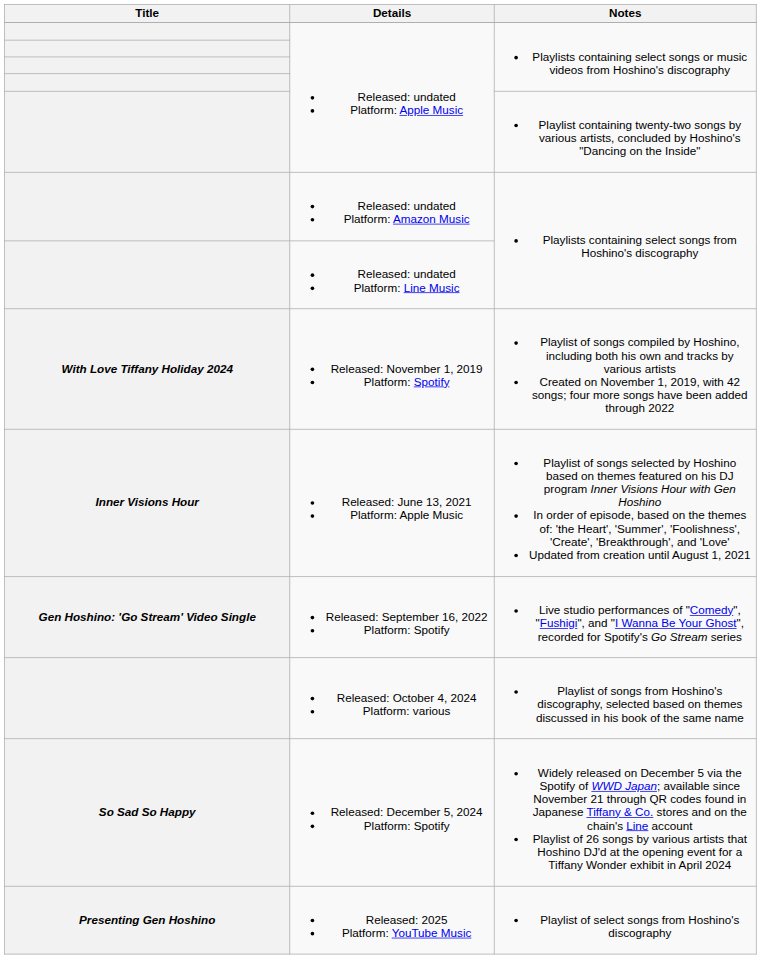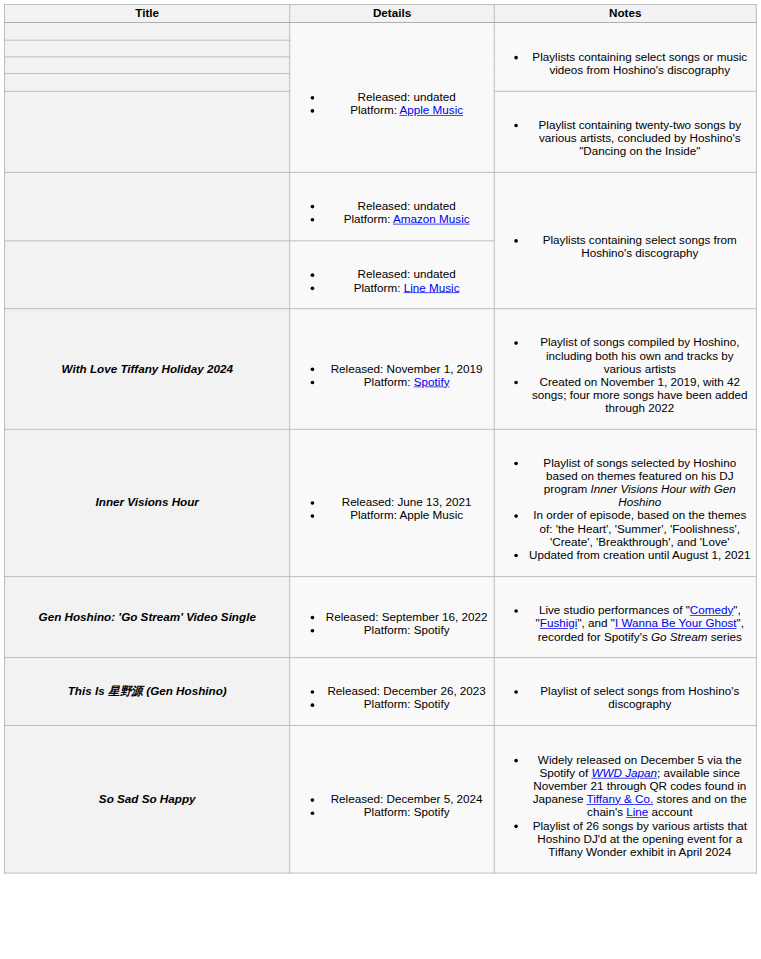+ row: This Is 星野源 (Gen Hoshino) | Released: December 26, 2023 Platform: Spotify | Playlist of select songs from Hoshino's discography
- row: Released: October 4, 2024 Platform: various | Playlist of songs from Hoshino's discography, selected based on themes discussed in his book of the same name
- row: Presenting Gen Hoshino | Released: 2025 Platform: YouTube Music | Playlist of select songs from Hoshino's discography
